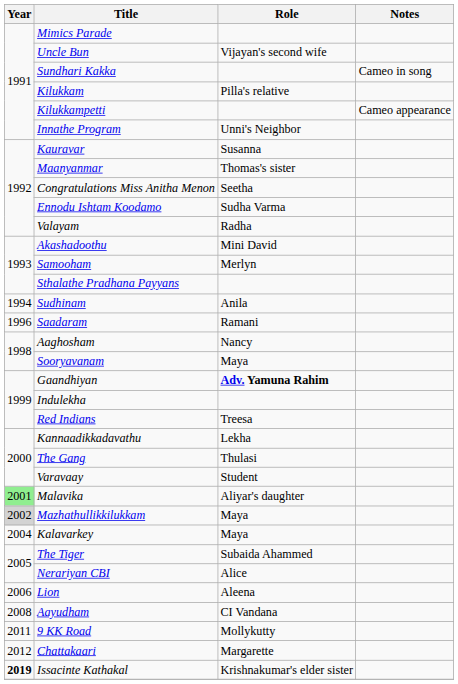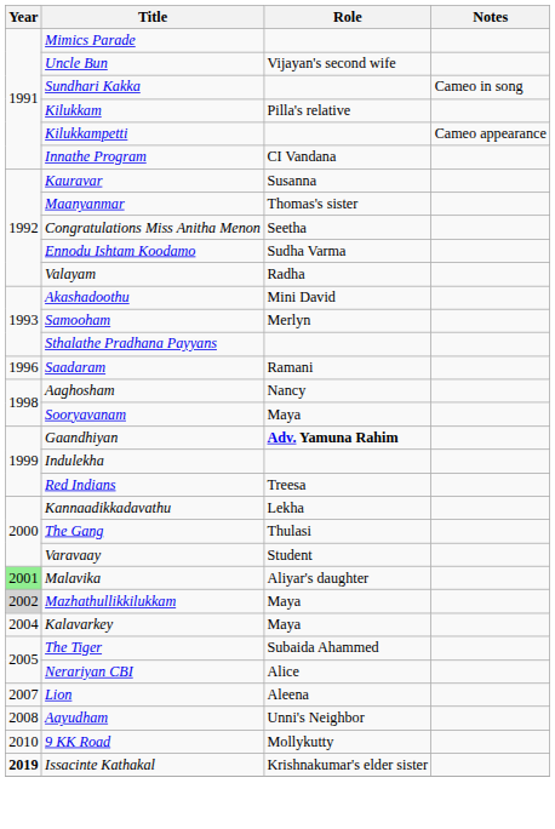Innathe Program | Role: Unni's Neighbor -> CI Vandana
- row: 1994 | Sudhinam | Anila
Lion | Year: 2006 -> 2007
Aayudham | Role: CI Vandana -> Unni's Neighbor
9 KK Road | Year: 2011 -> 2010
- row: 2012 | Chattakaari | Margarette
